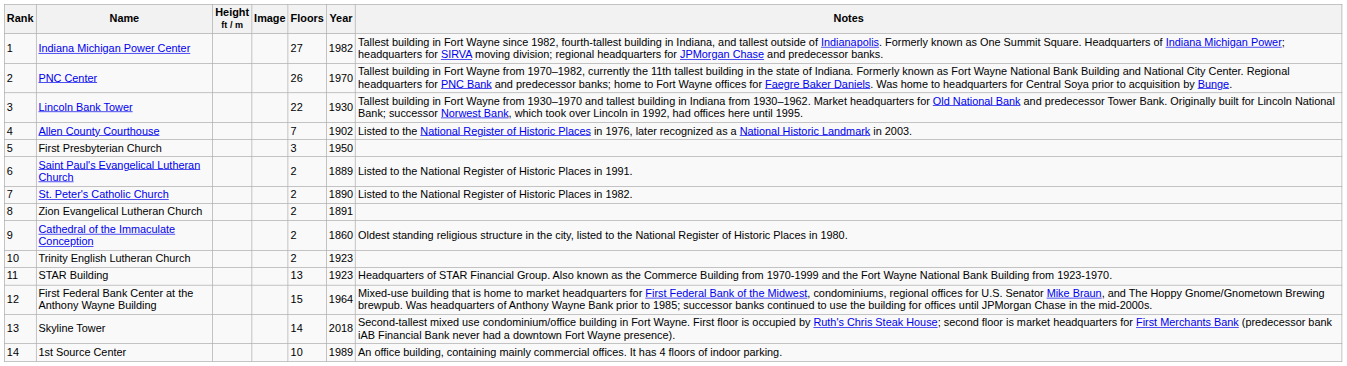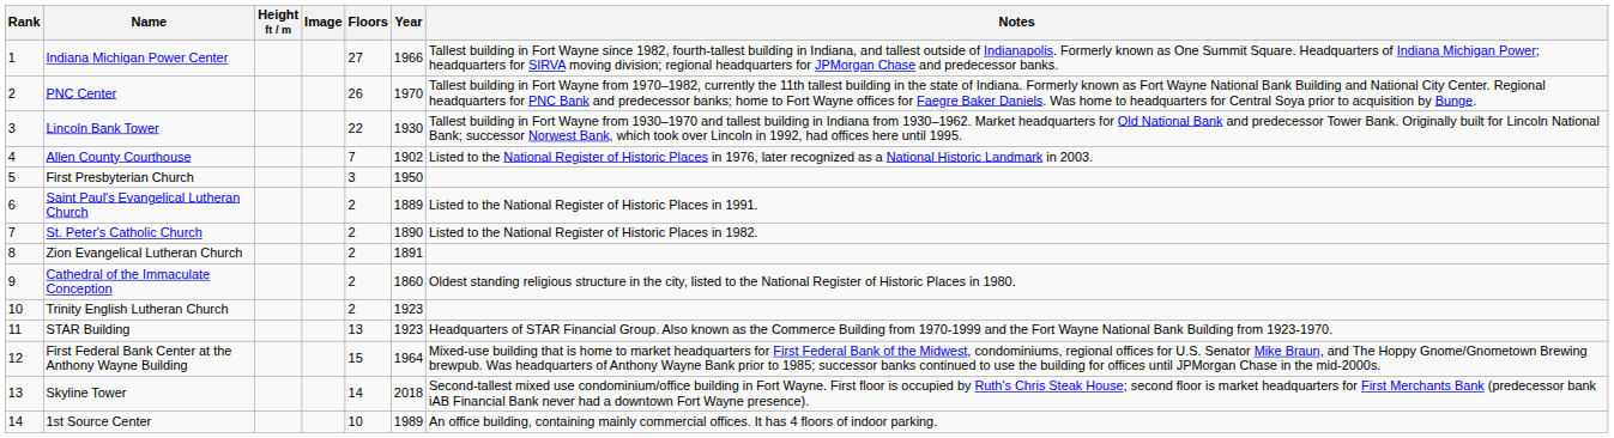Indiana Michigan Power Center | Year: 1982 -> 1966
